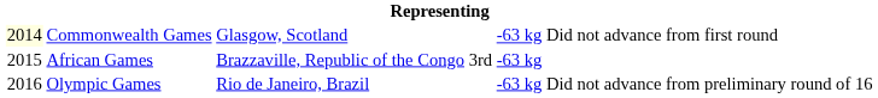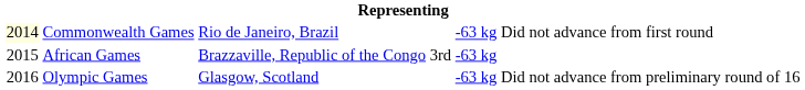Commonwealth Games | column 3: Glasgow, Scotland -> Rio de Janeiro, Brazil
Olympic Games | column 3: Rio de Janeiro, Brazil -> Glasgow, Scotland
